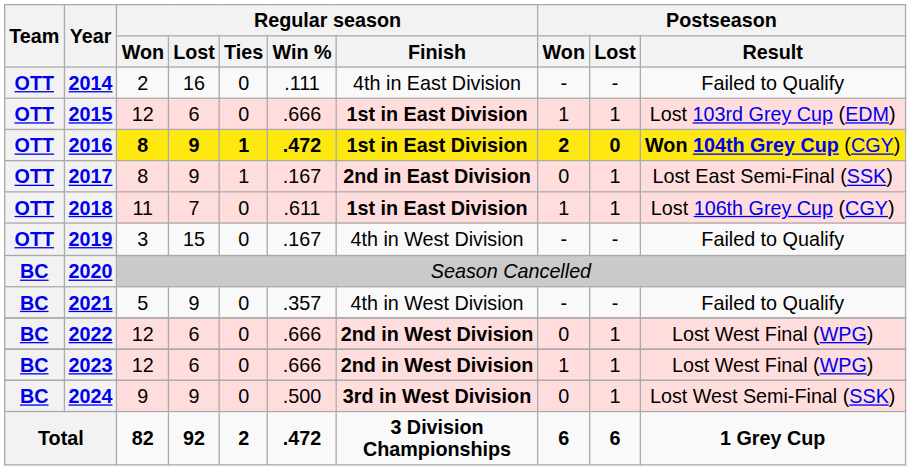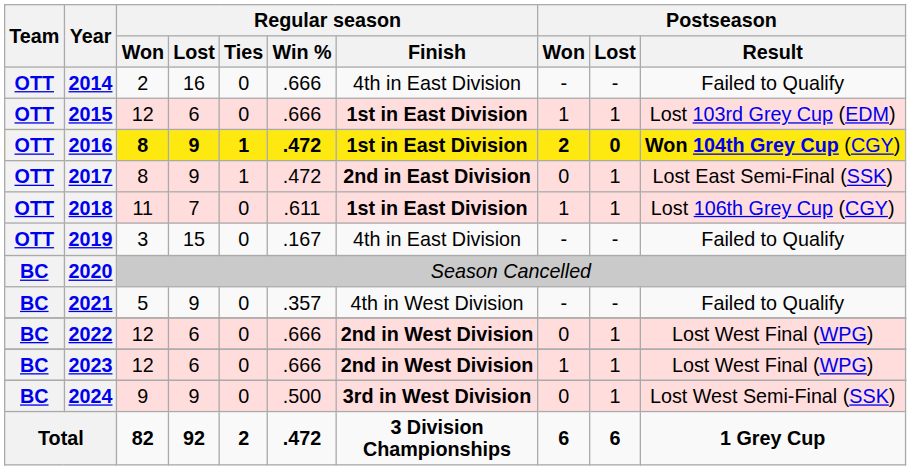2014 | Regular season / Win %: .111 -> .666
2017 | Regular season / Win %: .167 -> .472
2019 | Regular season / Finish: 4th in West Division -> 4th in East Division
